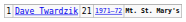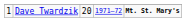Dave Twardzik | column 3: 21 -> 20
